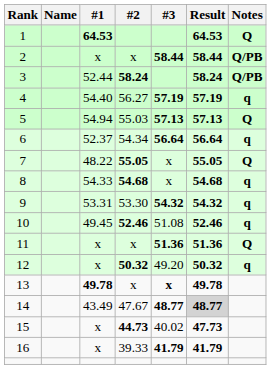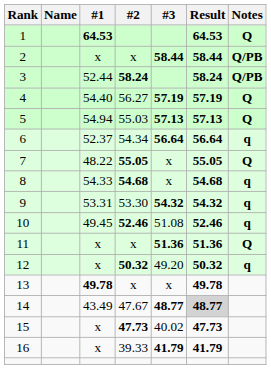4 | Notes: q -> Q
13 | #3: bold -> normal
15 | #2: 44.73 -> 47.73
